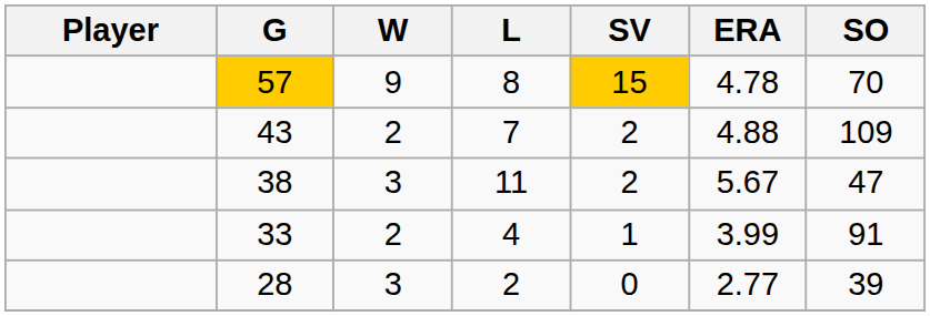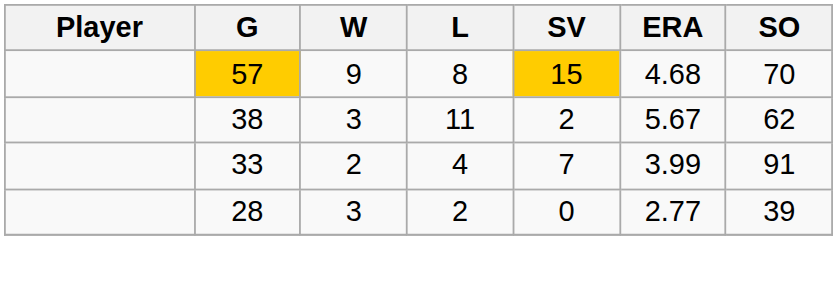57 | ERA: 4.78 -> 4.68
- row: 43 | 2 | 7 | 2 | 4.88 | 109
38 | SO: 47 -> 62
33 | SV: 1 -> 7
